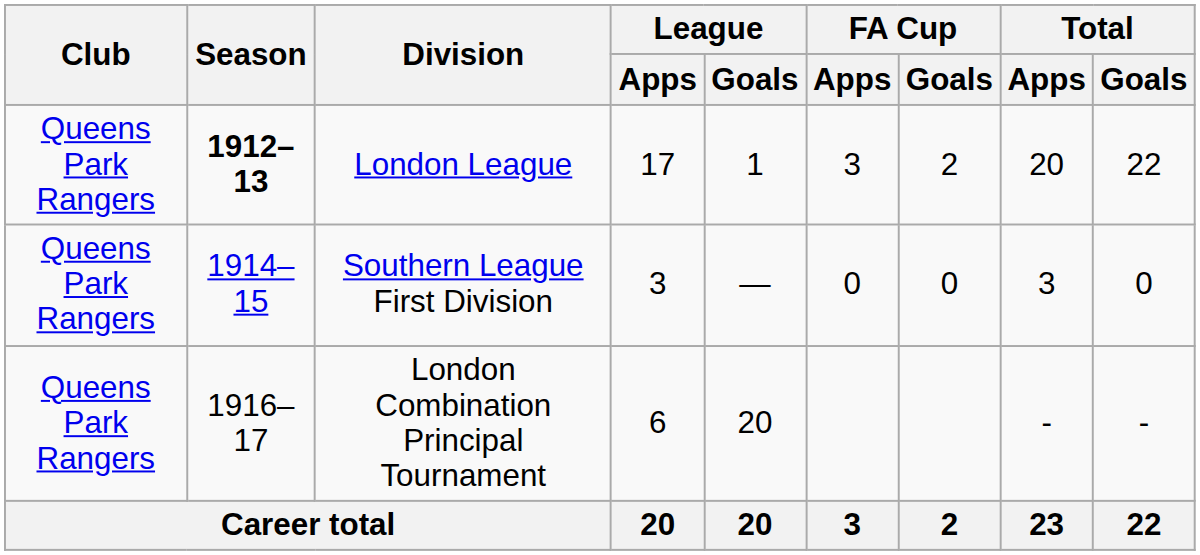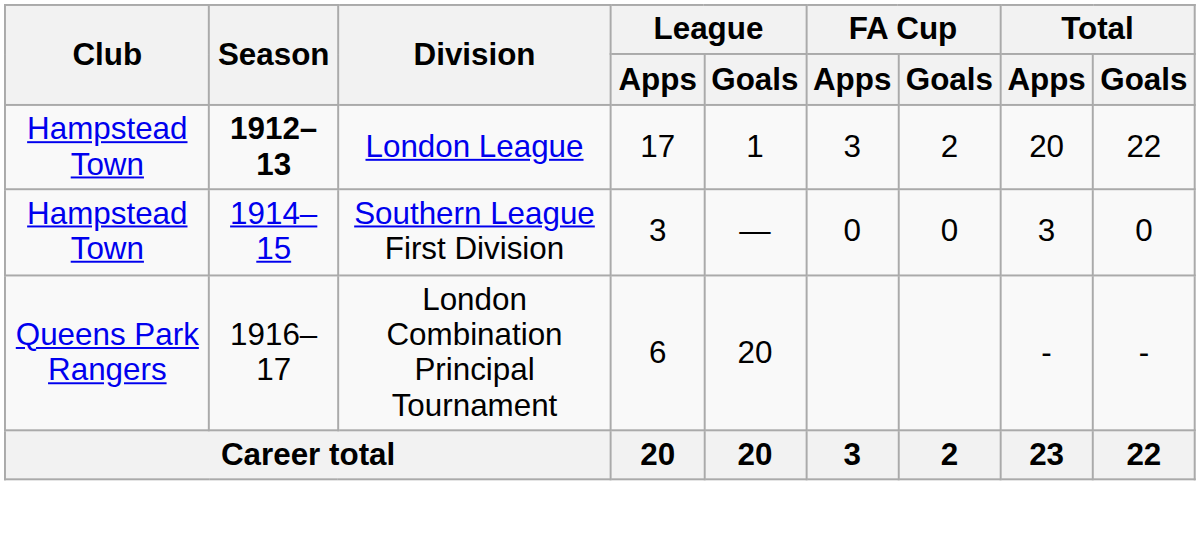London League | Club: Queens Park Rangers -> Hampstead Town
Southern League First Division | Club: Queens Park Rangers -> Hampstead Town
